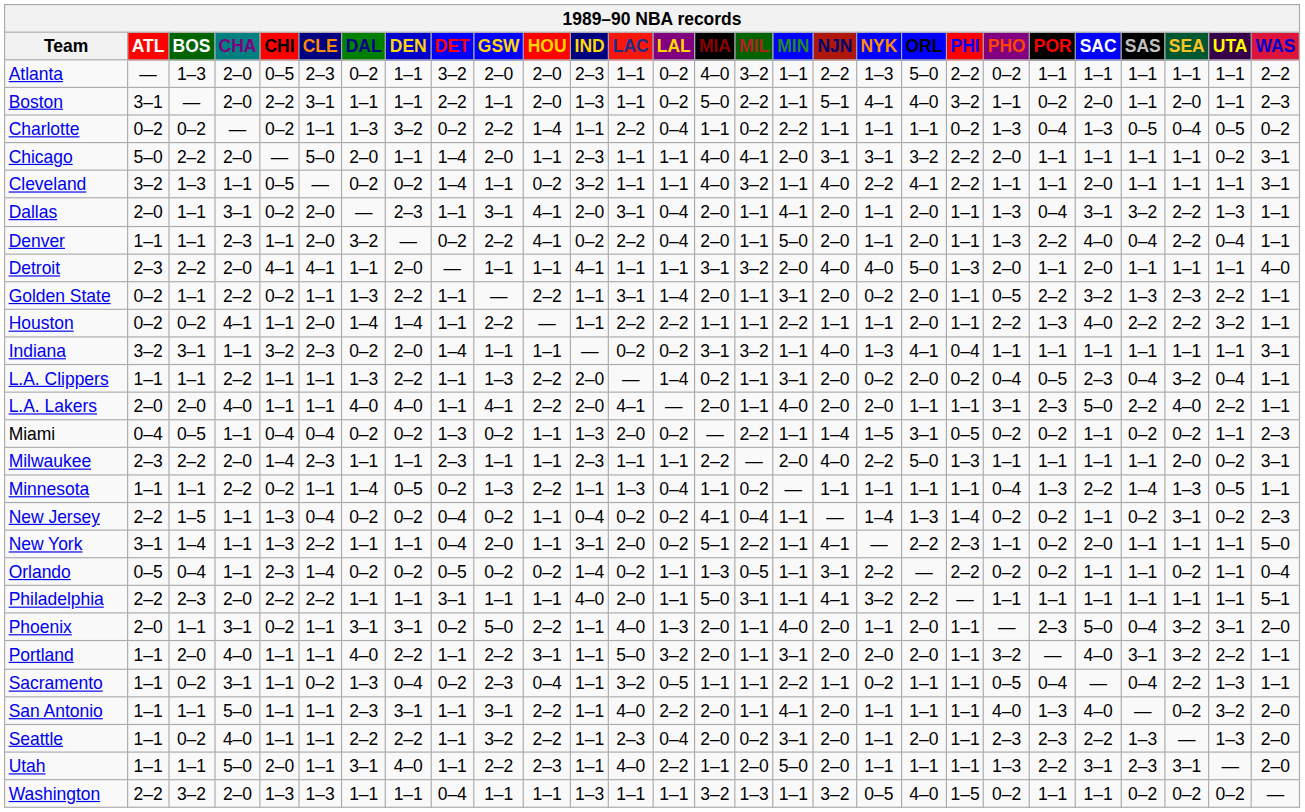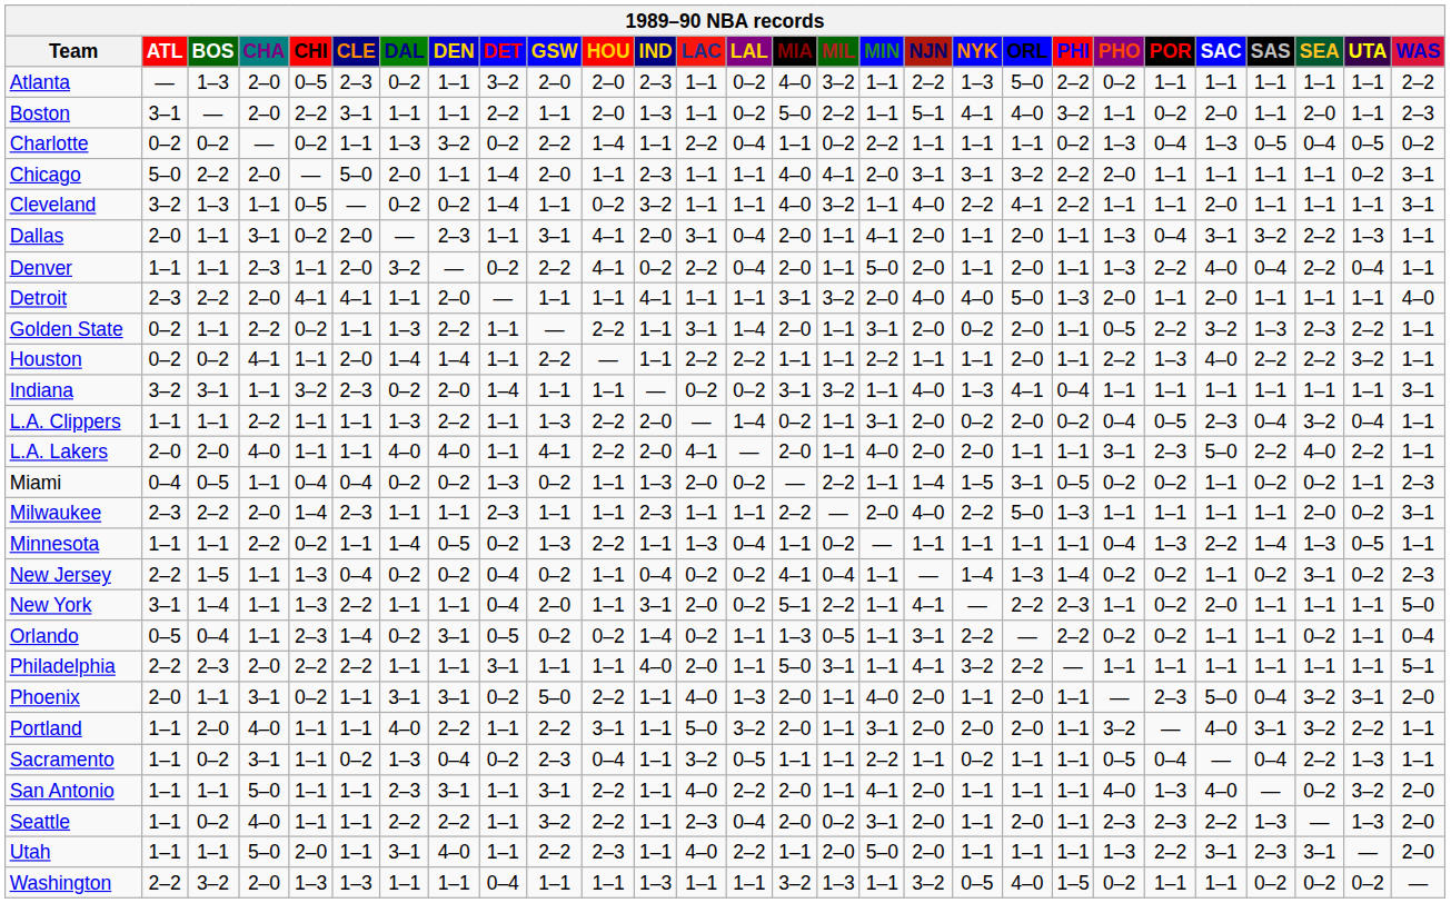Orlando | DEN: 0–2 -> 3–1
